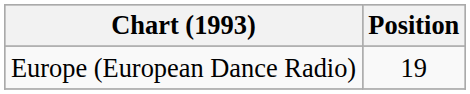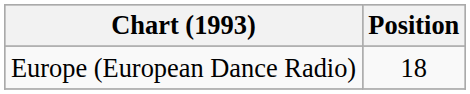Europe (European Dance Radio) | Position: 19 -> 18
